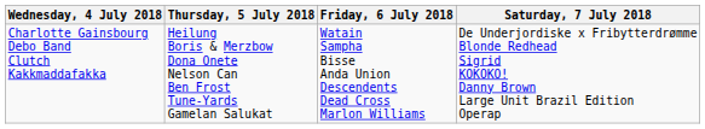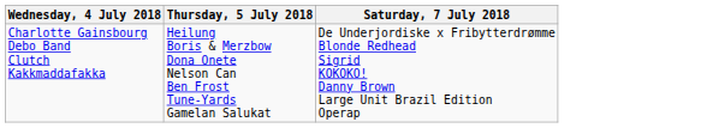- column: Friday, 6 July 2018 | Watain Sampha Bisse Anda Union Descendents Dead Cross Marlon Williams
